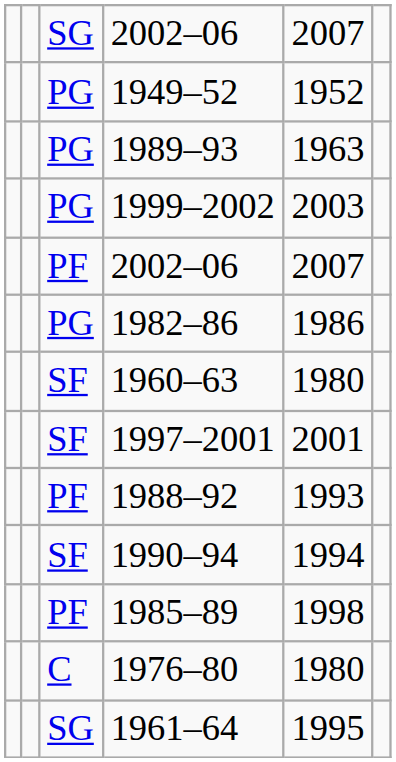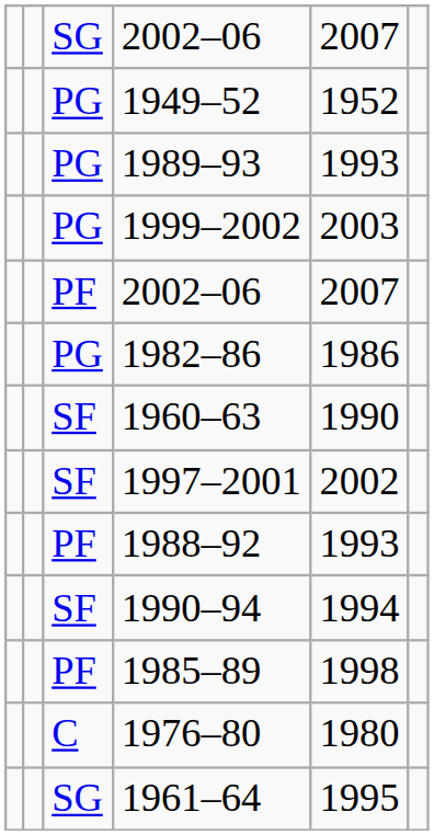1989–93 | column 5: 1963 -> 1993
1960–63 | column 5: 1980 -> 1990
1997–2001 | column 5: 2001 -> 2002
